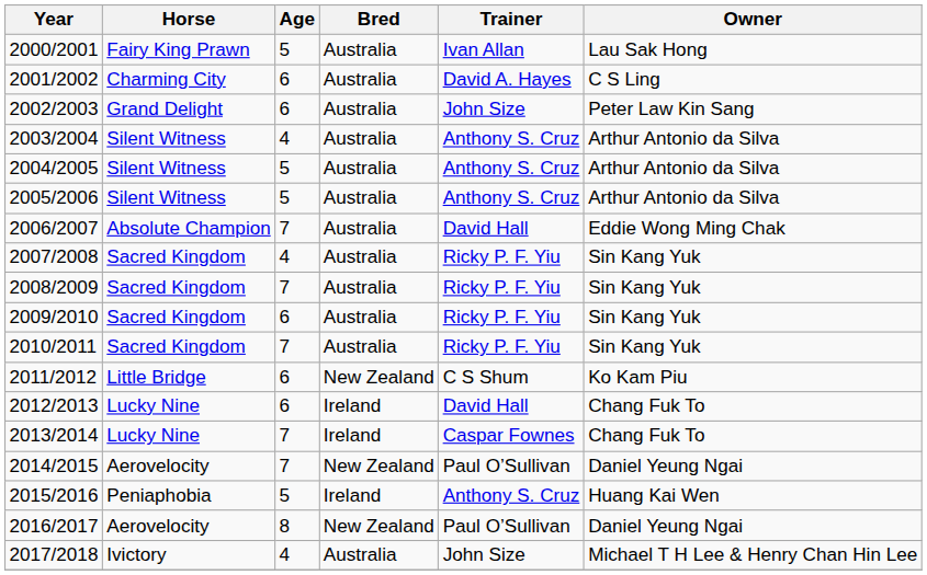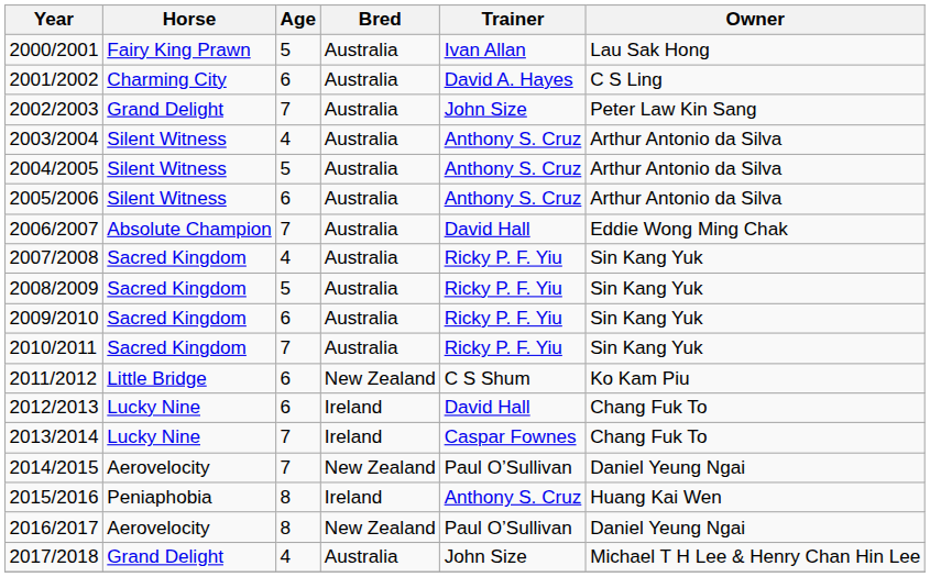2002/2003 | Age: 6 -> 7
2005/2006 | Age: 5 -> 6
2008/2009 | Age: 7 -> 5
2015/2016 | Age: 5 -> 8
2017/2018 | Horse: Ivictory -> Grand Delight
